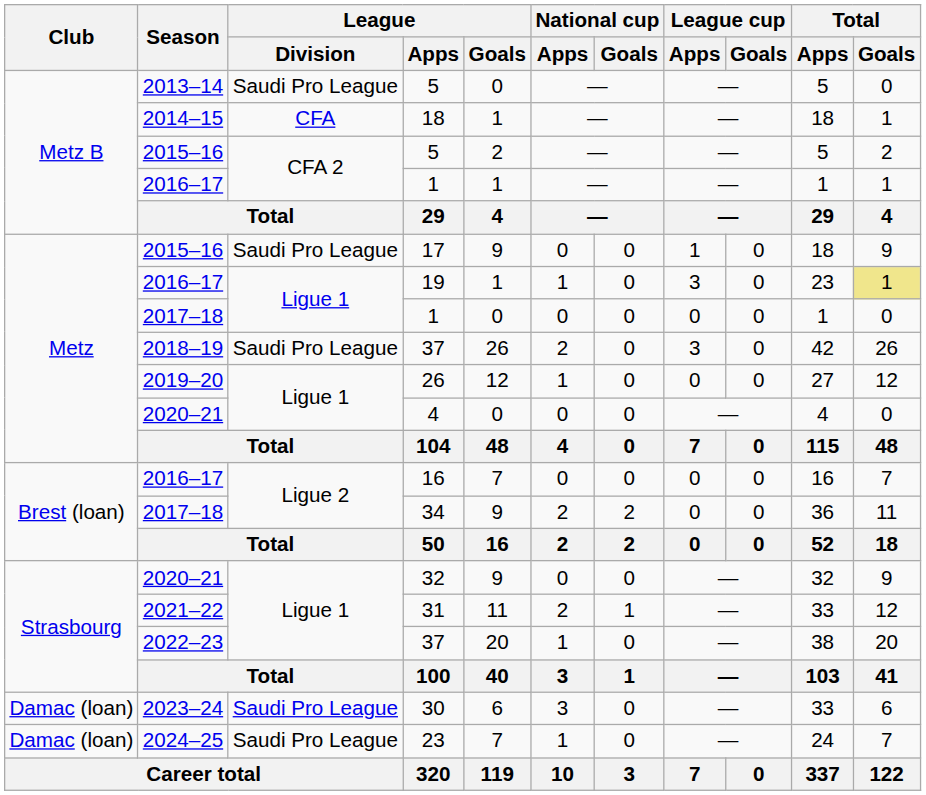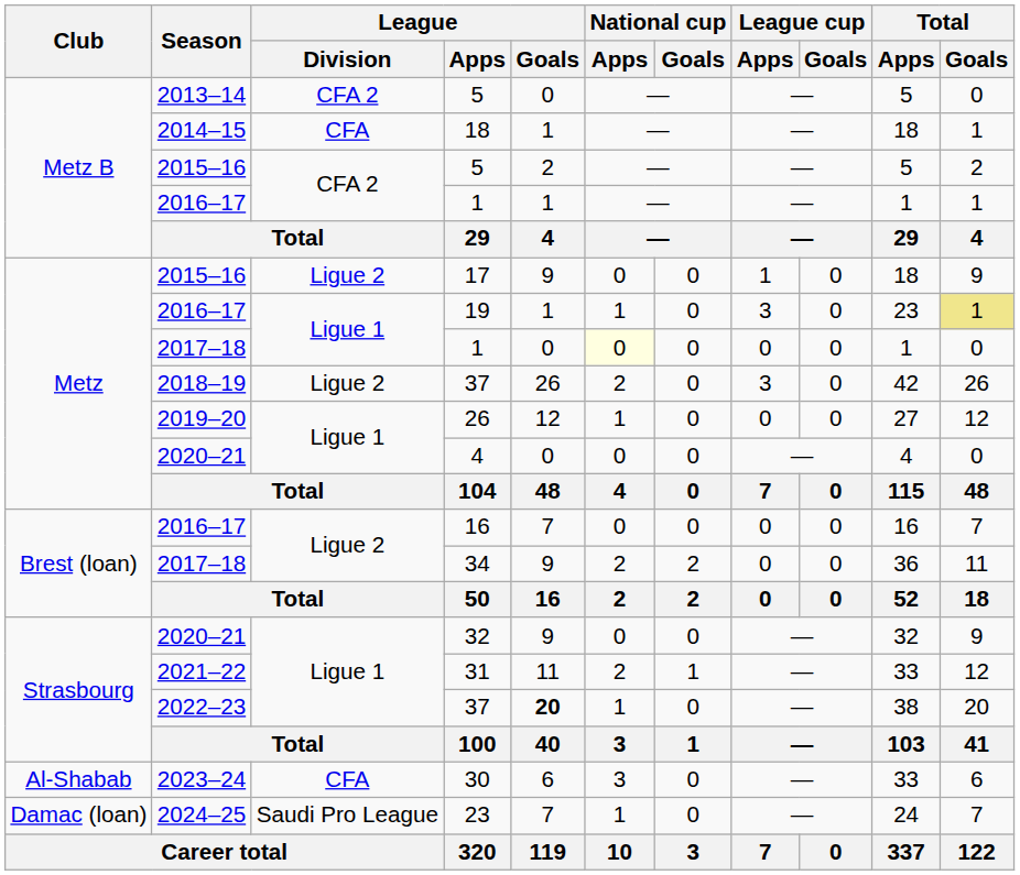2013–14 / 5 | League / Division: Saudi Pro League -> CFA 2
17 | League / Division: Saudi Pro League -> Ligue 2
2017–18 / 1 | National cup / Apps: no background -> lightyellow background
2018–19 / 37 | League / Division: Saudi Pro League -> Ligue 2
2022–23 / 37 | League / Goals: normal -> bold
30 | Club: Damac (loan) -> Al-Shabab
30 | League / Division: Saudi Pro League -> CFA
